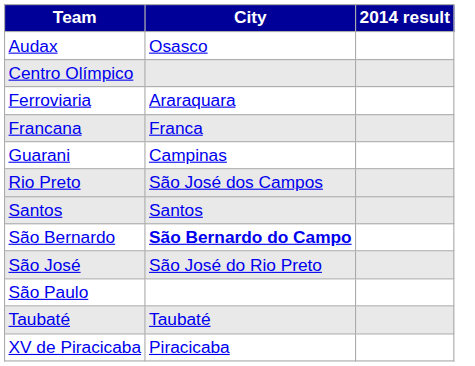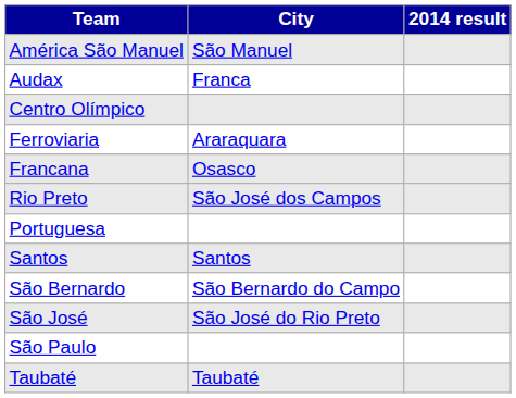+ row: América São Manuel | São Manuel
Audax | City: Osasco -> Franca
Francana | City: Franca -> Osasco
- row: Guarani | Campinas
+ row: Portuguesa
São Bernardo | City: bold -> normal
- row: XV de Piracicaba | Piracicaba
